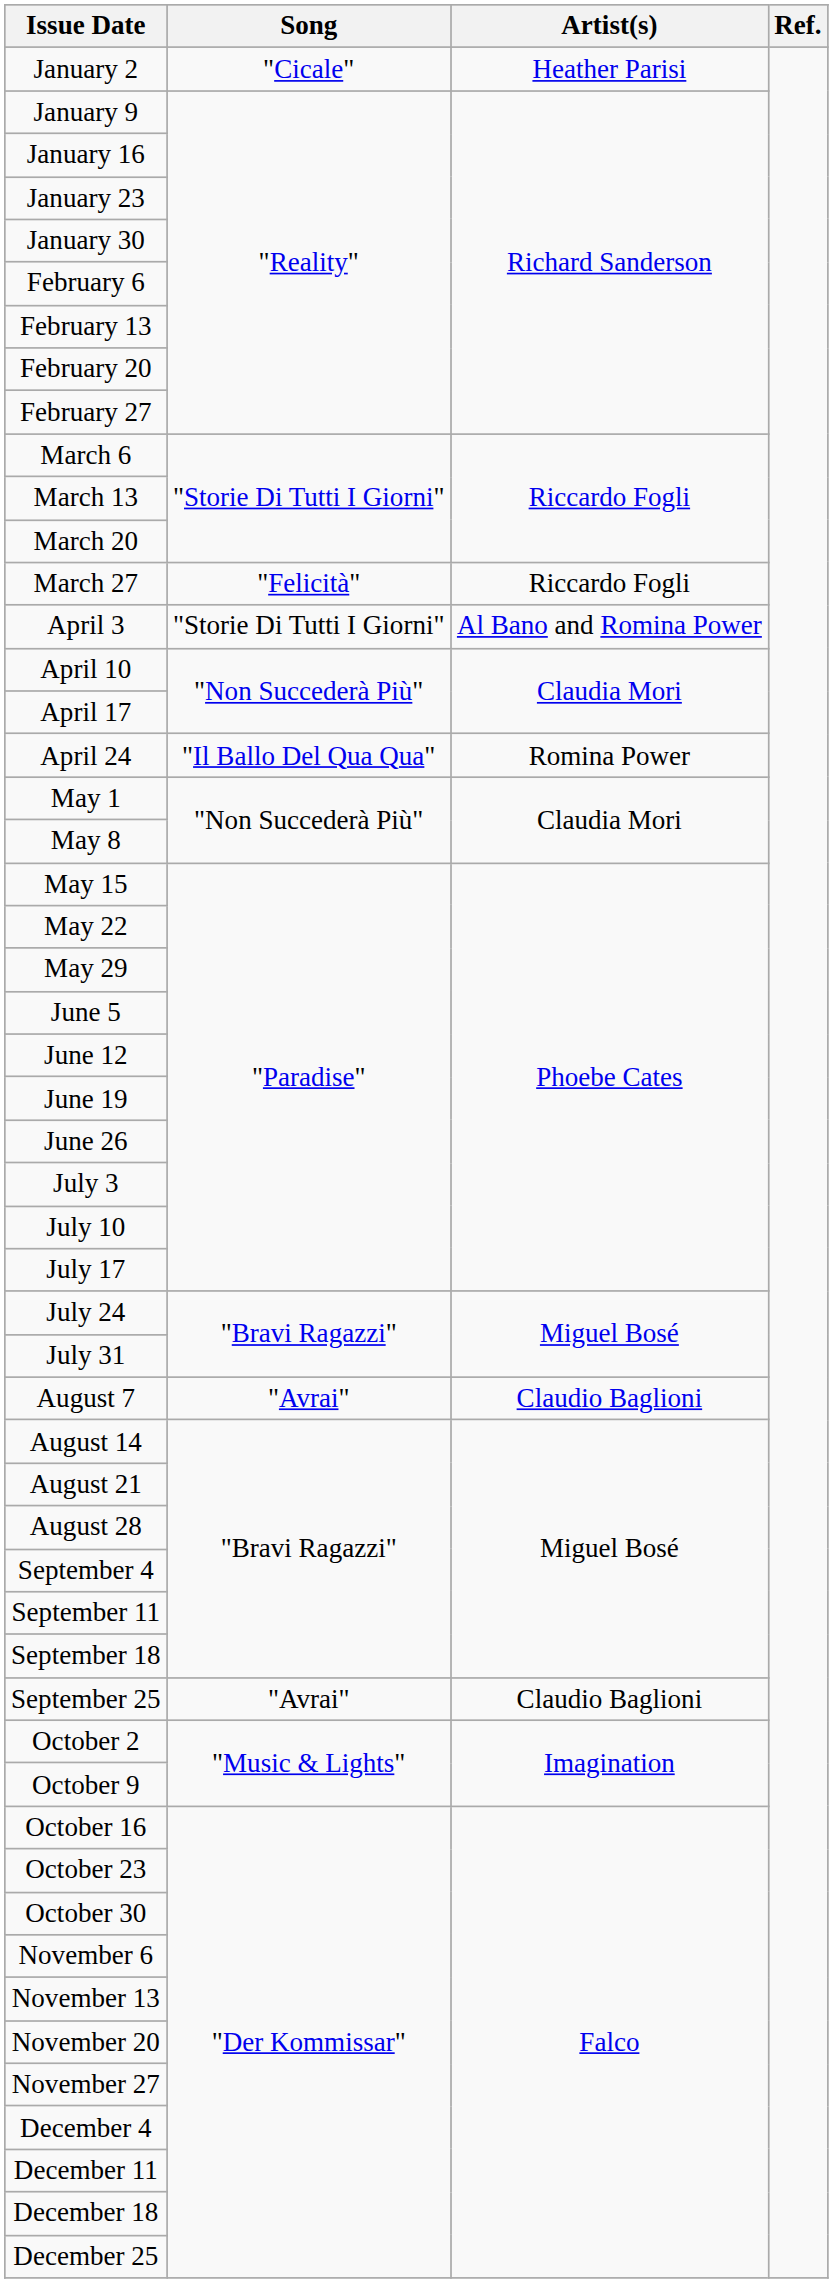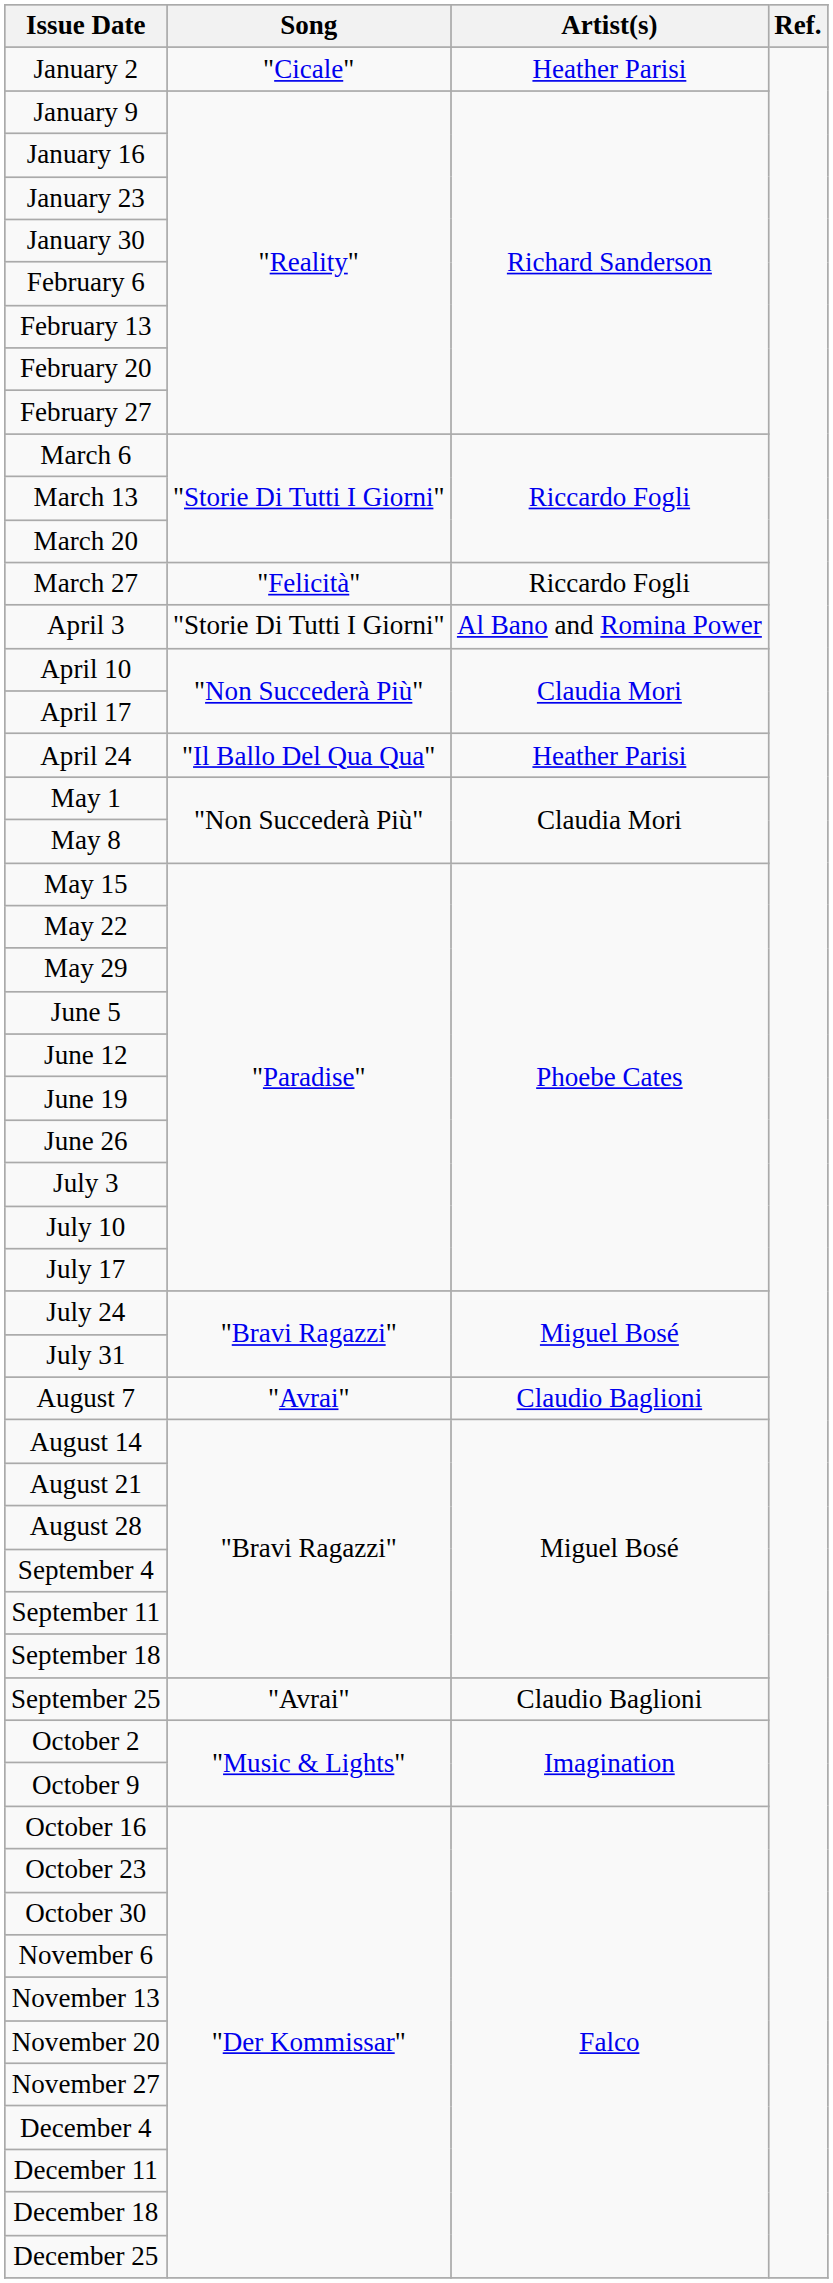April 24 | Artist(s): Romina Power -> Heather Parisi
